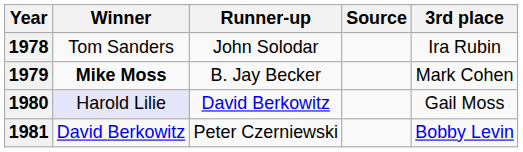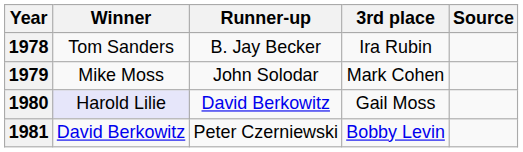columns swapped: 3rd place <-> Source
1978 | Runner-up: John Solodar -> B. Jay Becker
1979 | Winner: bold -> normal
1979 | Runner-up: B. Jay Becker -> John Solodar
